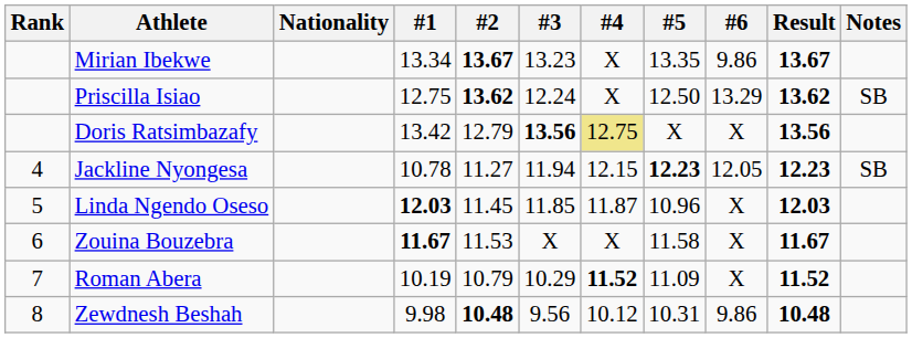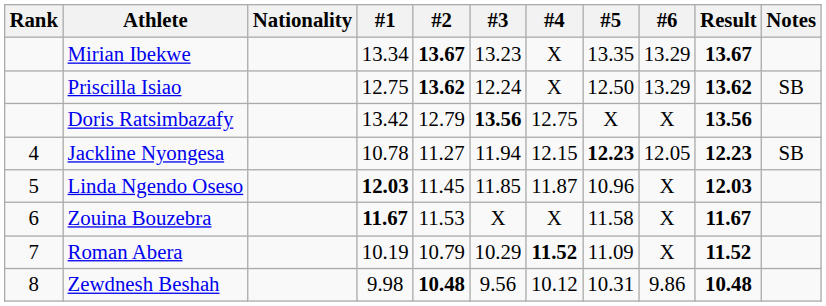Mirian Ibekwe | #6: 9.86 -> 13.29
Doris Ratsimbazafy | #4: khaki background -> no background
